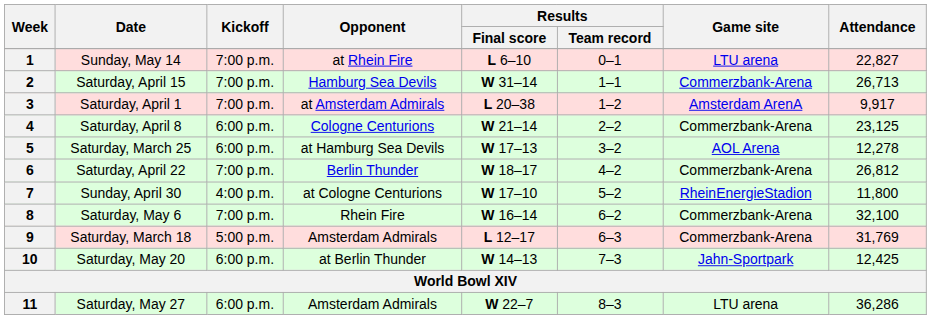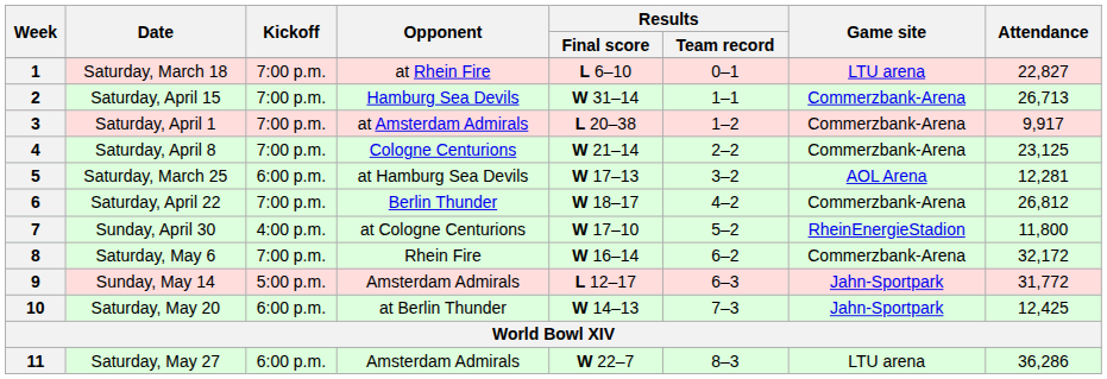1 | Date: Sunday, May 14 -> Saturday, March 18
3 | Game site: Amsterdam ArenA -> Commerzbank-Arena
4 | Kickoff: 6:00 p.m. -> 7:00 p.m.
5 | Attendance: 12,278 -> 12,281
8 | Attendance: 32,100 -> 32,172
9 | Date: Saturday, March 18 -> Sunday, May 14
9 | Game site: Commerzbank-Arena -> Jahn-Sportpark
9 | Attendance: 31,769 -> 31,772
